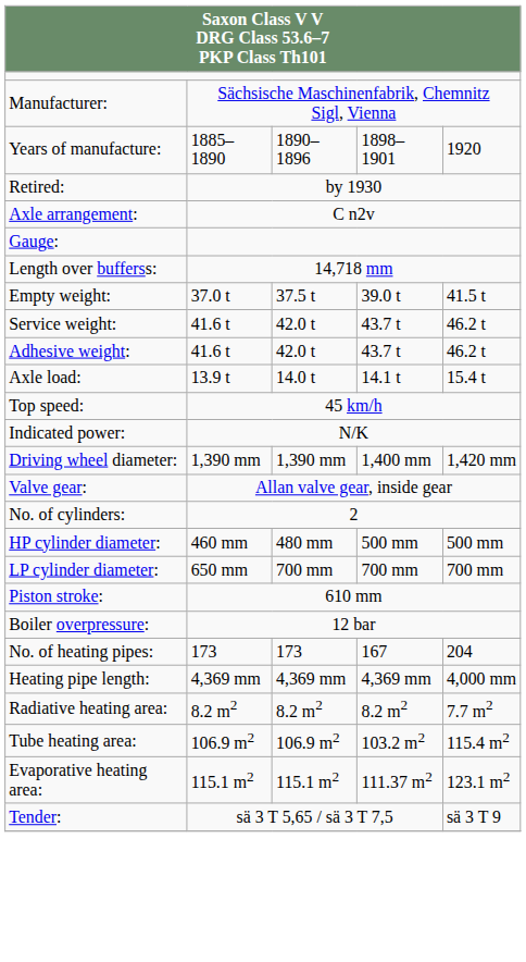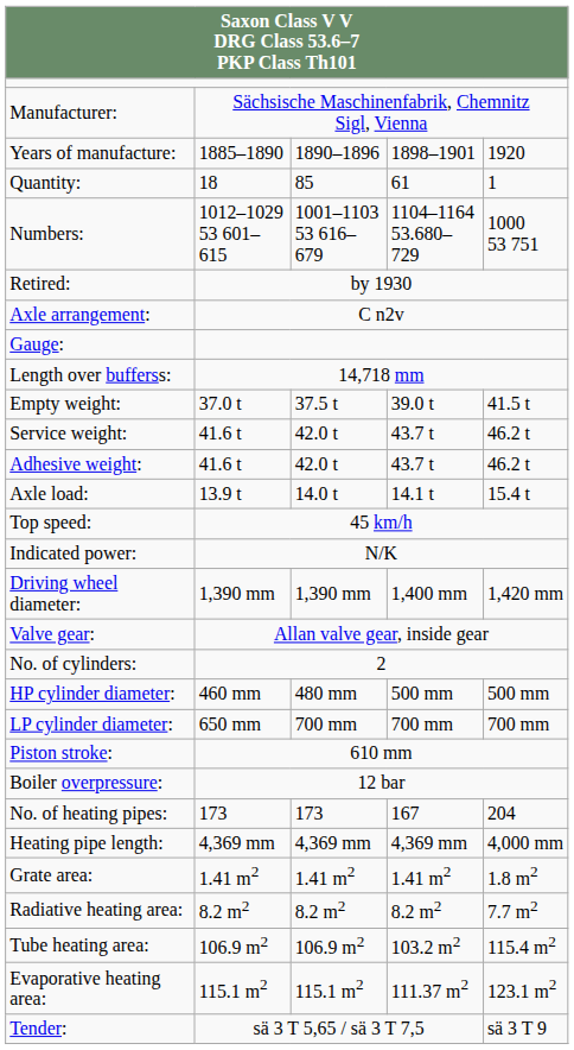+ row: Quantity: | 18 | 85 | 61 | 1
+ row: Numbers: | 1012–1029 53 601–615 | 1001–1103 53 616–679 | 1104–1164 53.680–729 | 1000 53 751
+ row: Grate area: | 1.41 m2 | 1.41 m2 | 1.41 m2 | 1.8 m2
